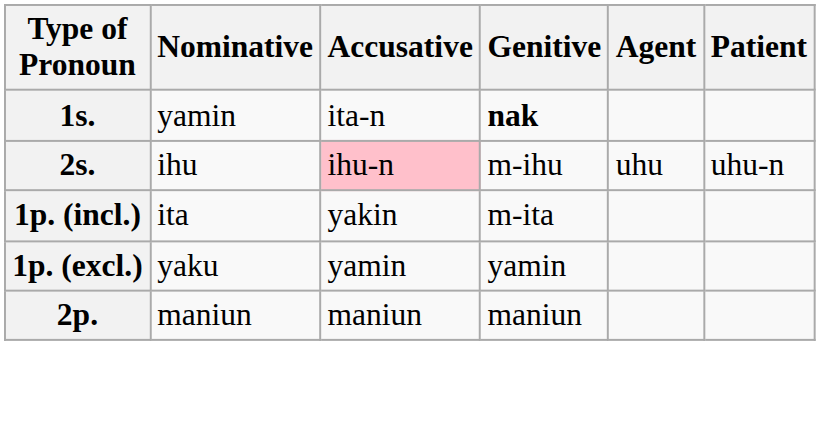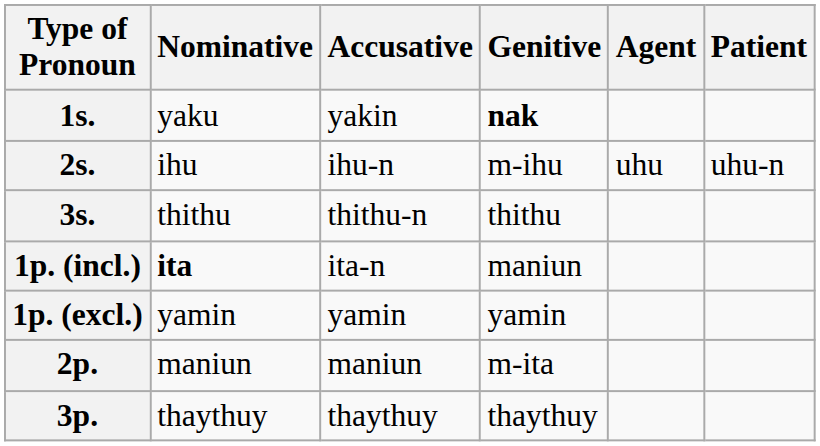1s. | Nominative: yamin -> yaku
1s. | Accusative: ita-n -> yakin
2s. | Accusative: pink background -> no background
+ row: 3s. | thithu | thithu-n | thithu
1p. (incl.) | Nominative: normal -> bold
1p. (incl.) | Accusative: yakin -> ita-n
1p. (incl.) | Genitive: m-ita -> maniun
1p. (excl.) | Nominative: yaku -> yamin
2p. | Genitive: maniun -> m-ita
+ row: 3p. | thaythuy | thaythuy | thaythuy
